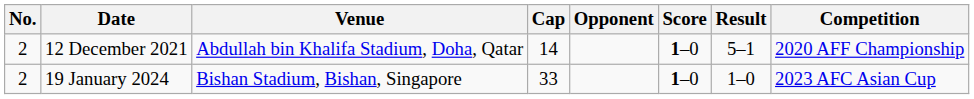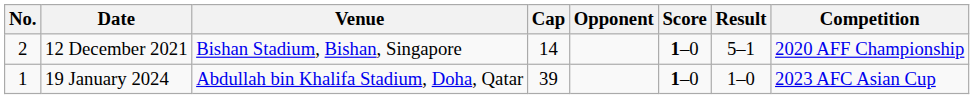12 December 2021 | Venue: Abdullah bin Khalifa Stadium, Doha, Qatar -> Bishan Stadium, Bishan, Singapore
19 January 2024 | No.: 2 -> 1
19 January 2024 | Venue: Bishan Stadium, Bishan, Singapore -> Abdullah bin Khalifa Stadium, Doha, Qatar
19 January 2024 | Cap: 33 -> 39
